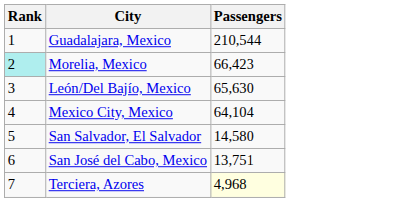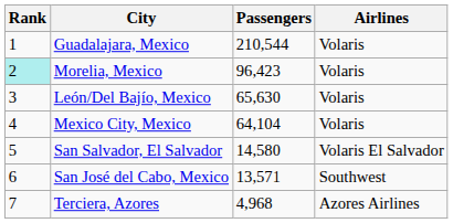+ column: Airlines | Volaris | Volaris | Volaris | Volaris | Volaris El Salvador | Southwest | Azores Airlines
Morelia, Mexico | Passengers: 66,423 -> 96,423
San José del Cabo, Mexico | Passengers: 13,751 -> 13,571
Terciera, Azores | Passengers: lightyellow background -> no background
